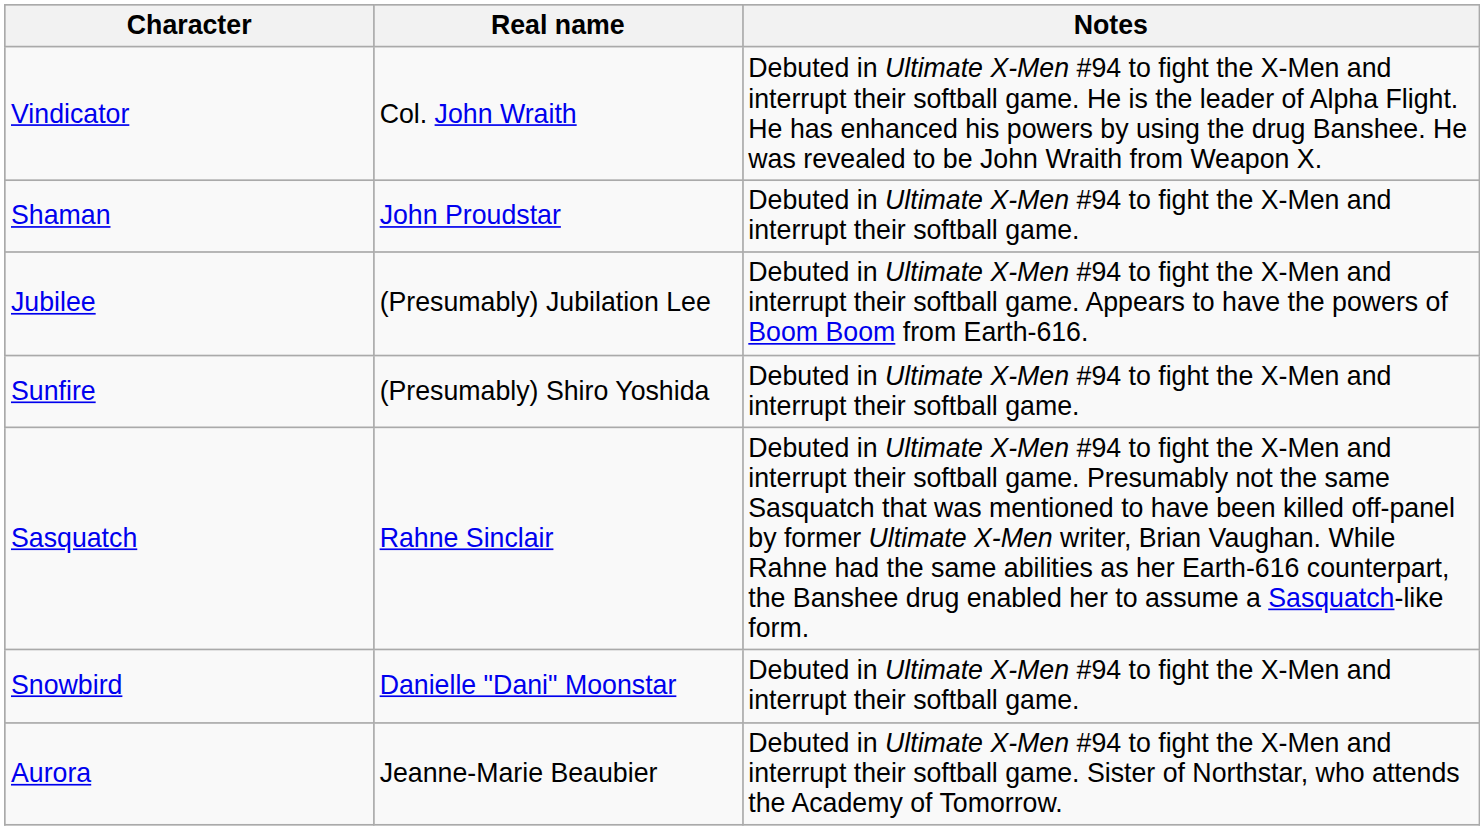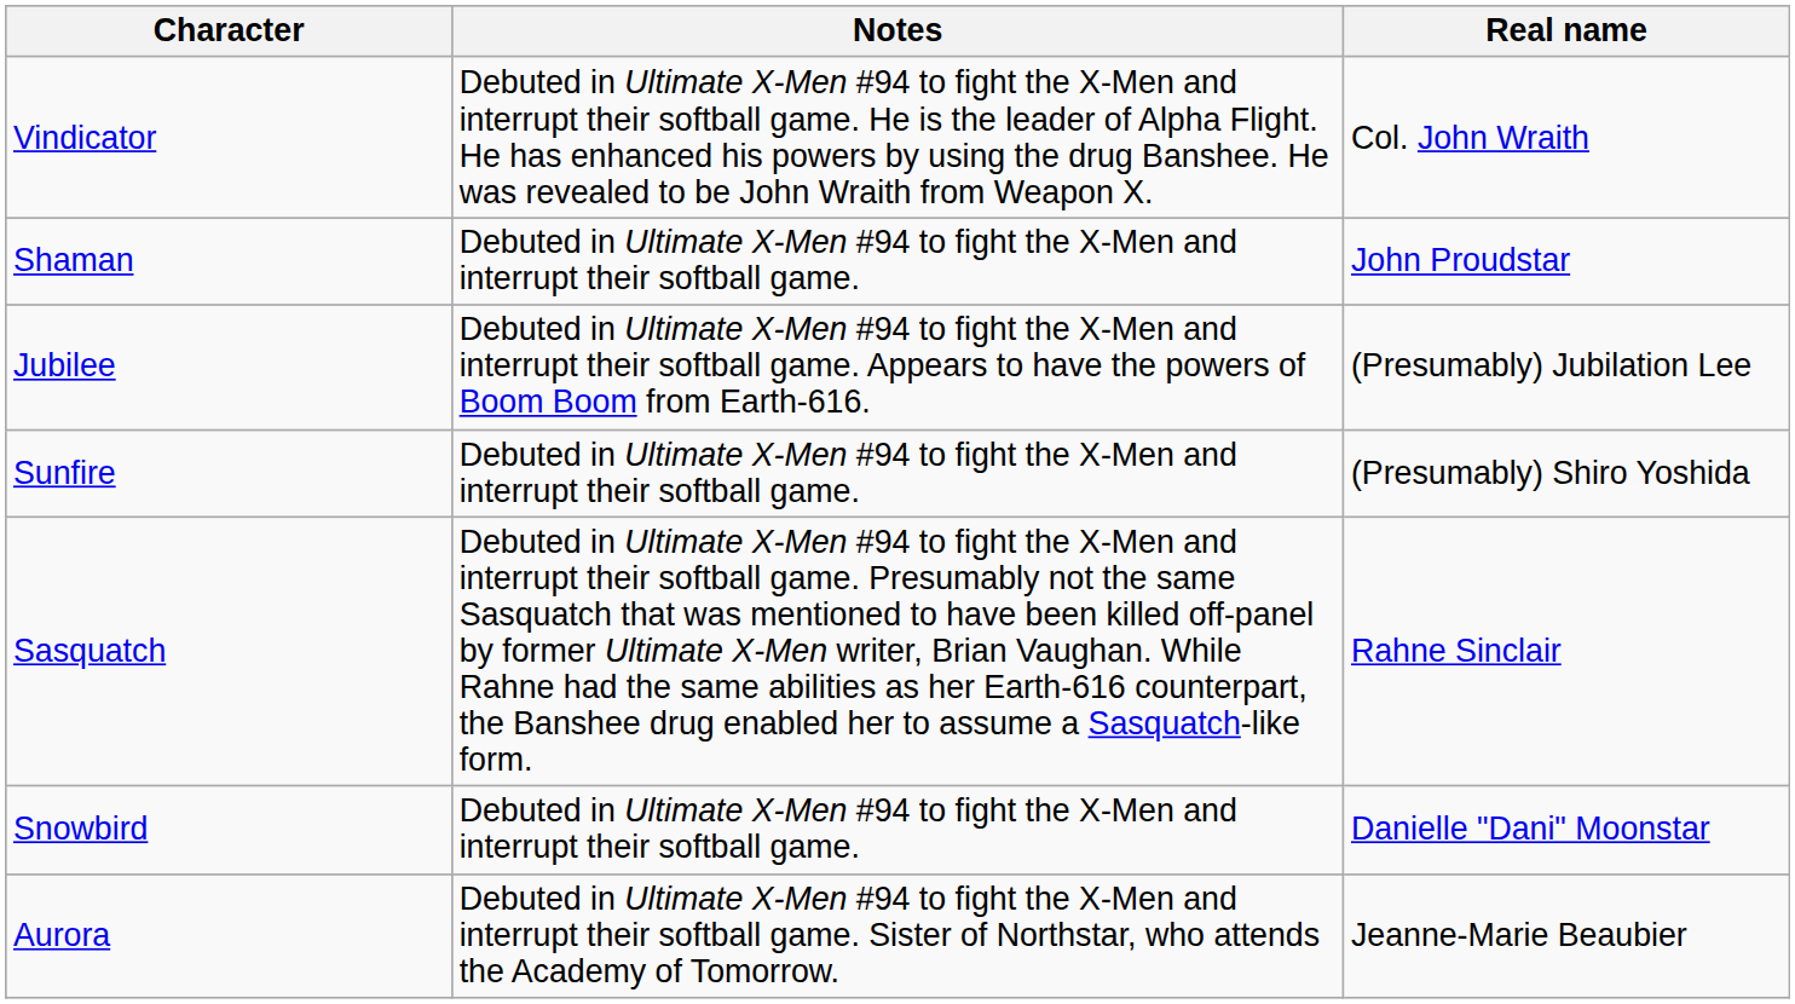columns swapped: Real name <-> Notes
